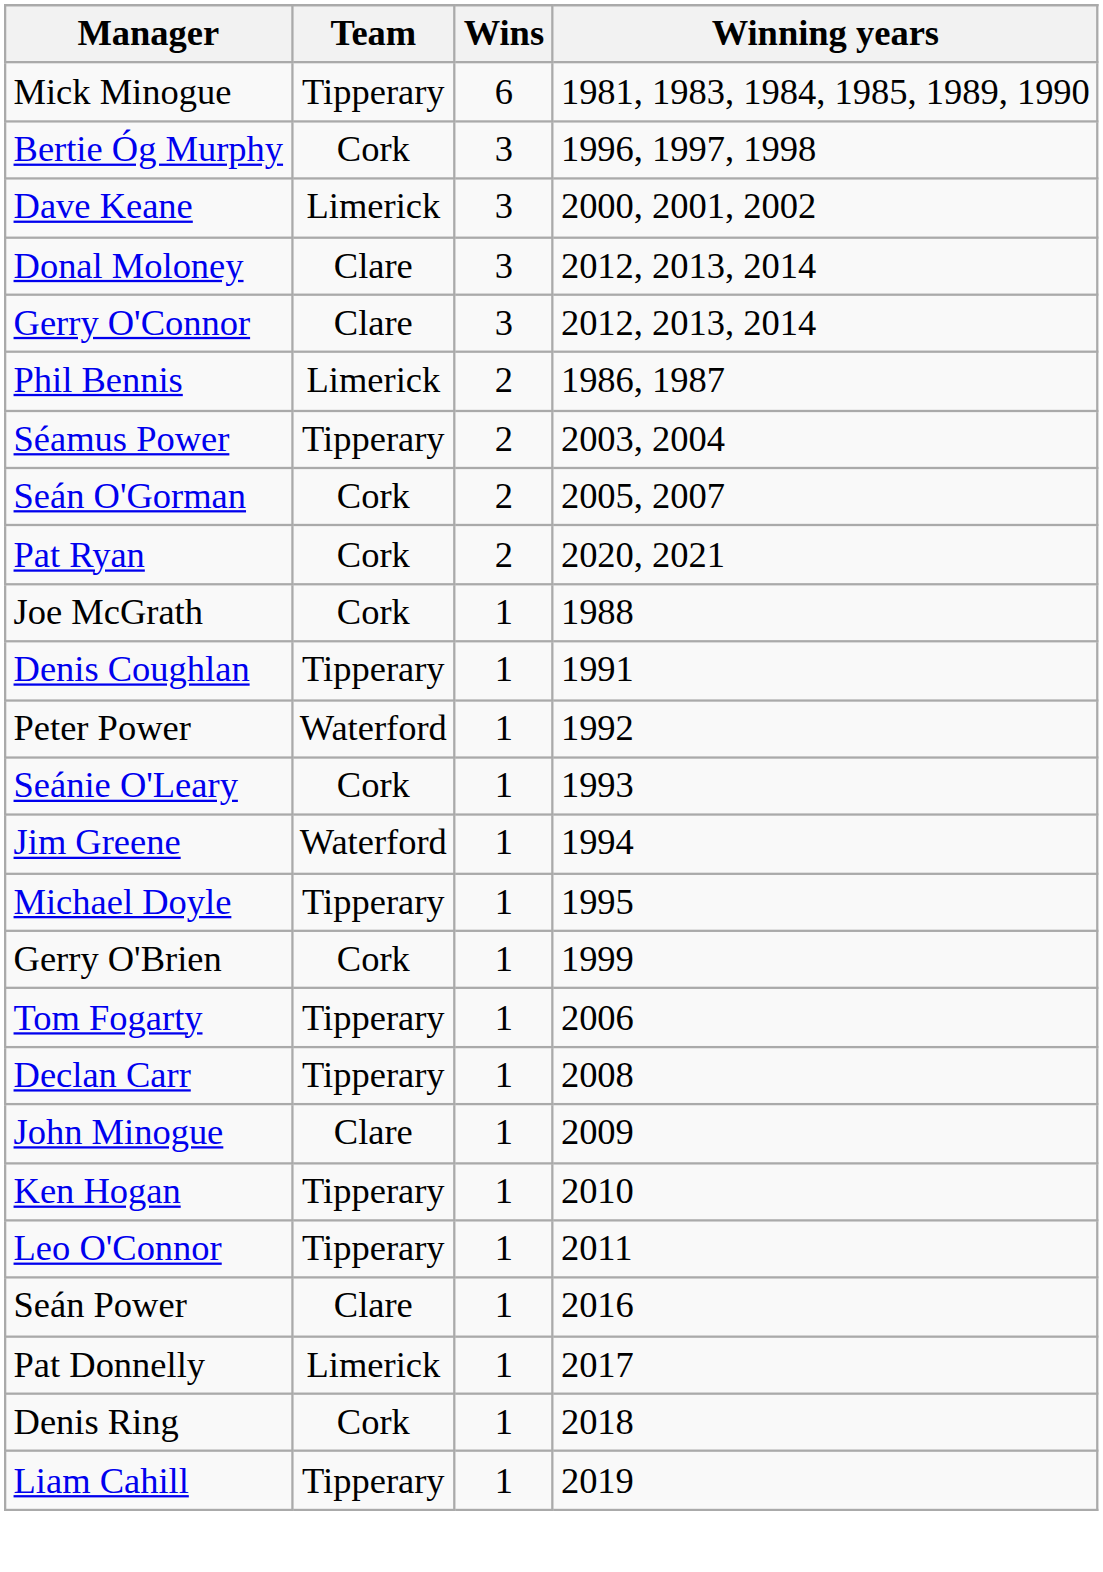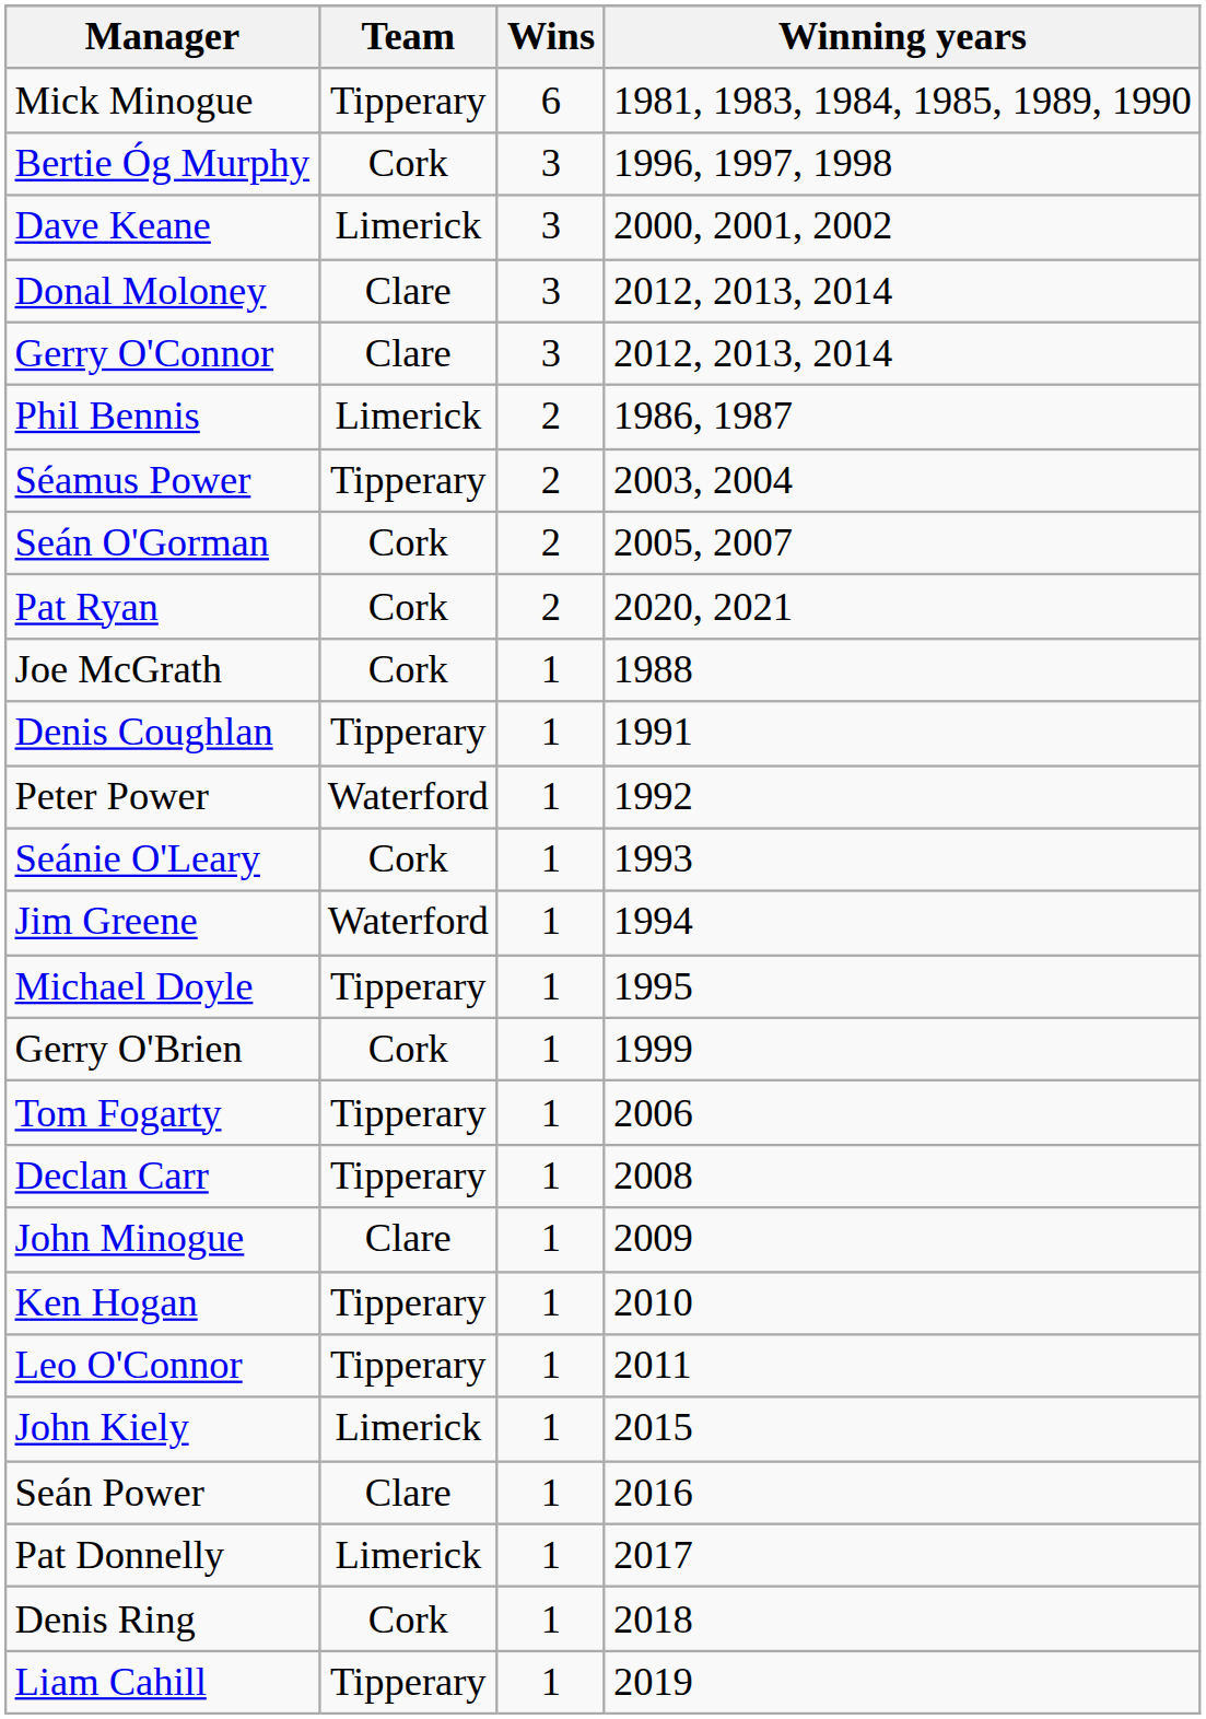+ row: John Kiely | Limerick | 1 | 2015
